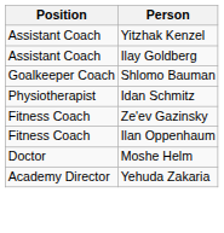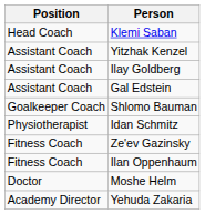+ row: Head Coach | Klemi Saban
+ row: Assistant Coach | Gal Edstein
